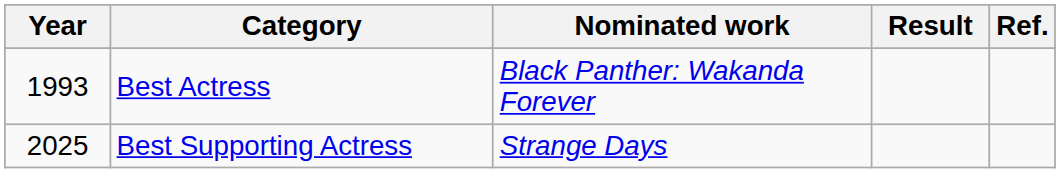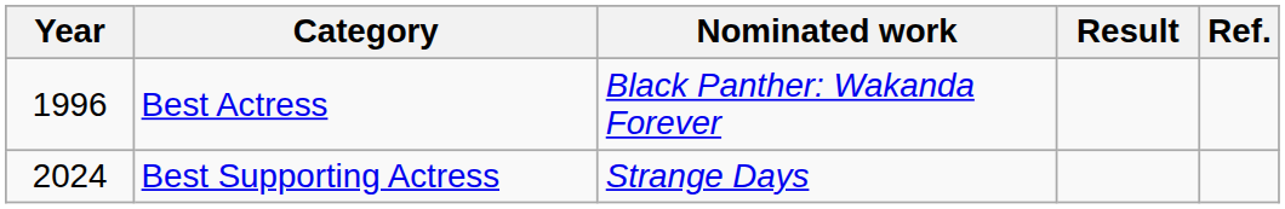Best Actress | Year: 1993 -> 1996
Best Supporting Actress | Year: 2025 -> 2024
